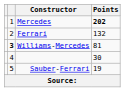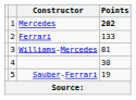Ferrari | Points: 132 -> 133
Williams-Mercedes | column 2: bold -> normal
